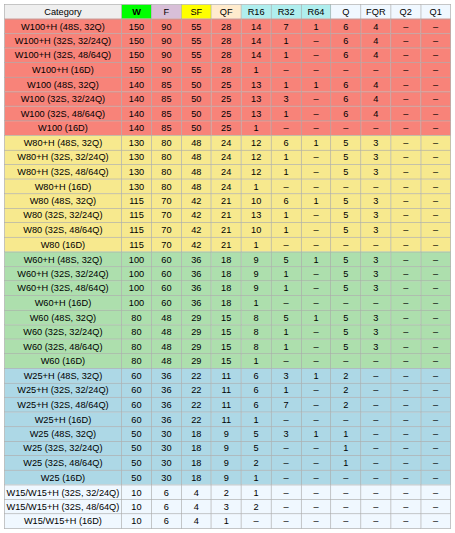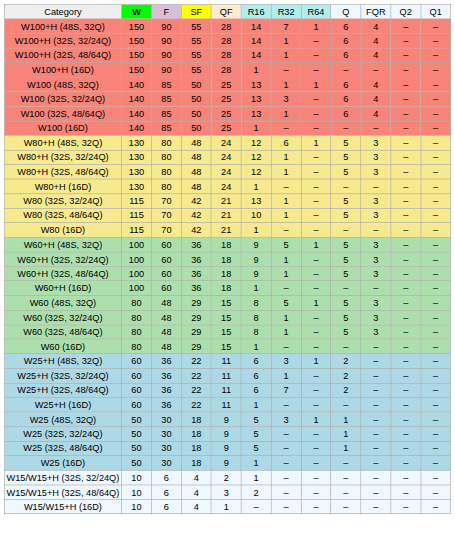- row: W80 (48S, 32Q) | 115 | 70 | 42 | 21 | 10 | 6 | 1 | 5 | 3 | – | –
W25 (32S, 48/64Q) | column 6: 2 -> 5
